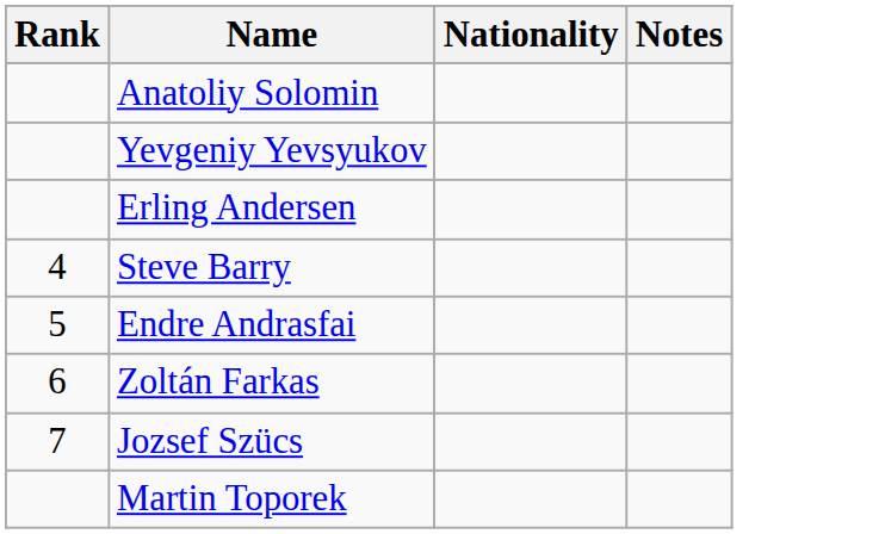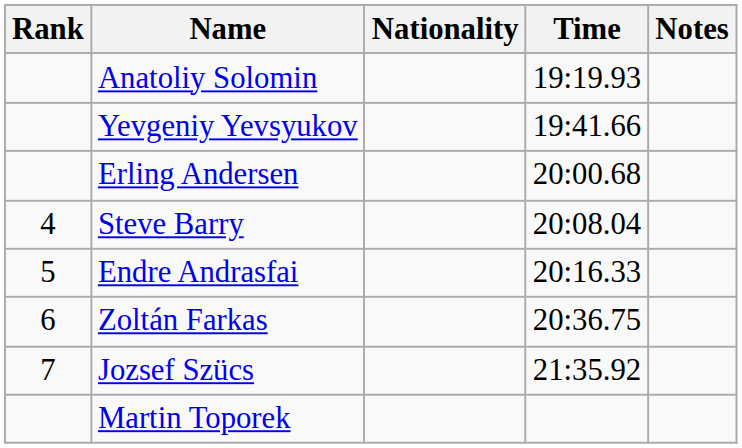+ column: Time | 19:19.93 | 19:41.66 | 20:00.68 | 20:08.04 | 20:16.33 | 20:36.75 | 21:35.92
